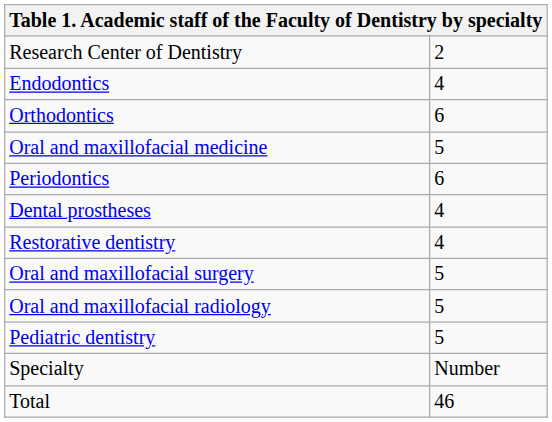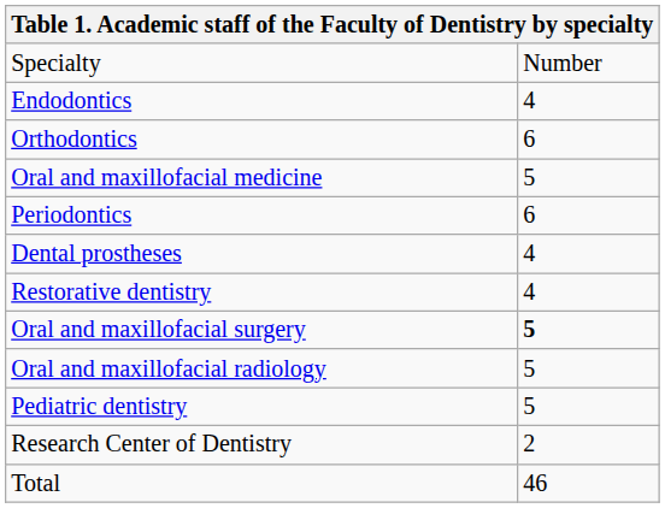rows swapped: Specialty <-> Research Center of Dentistry
Oral and maxillofacial surgery | column 2: normal -> bold
